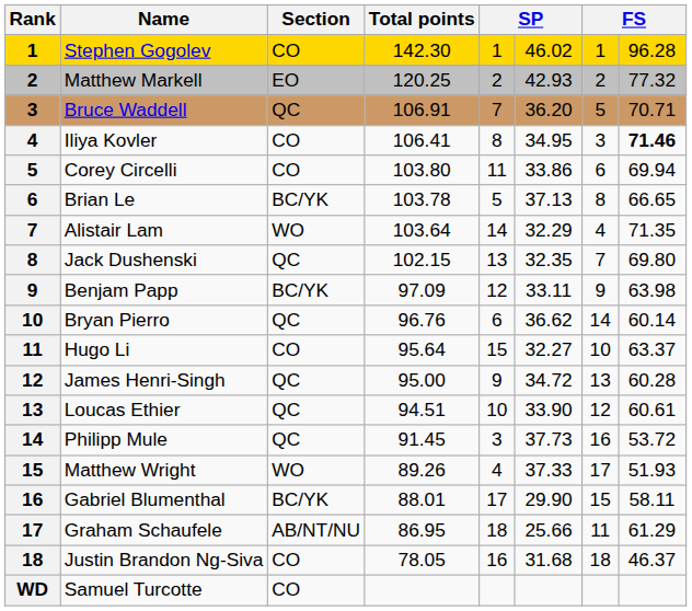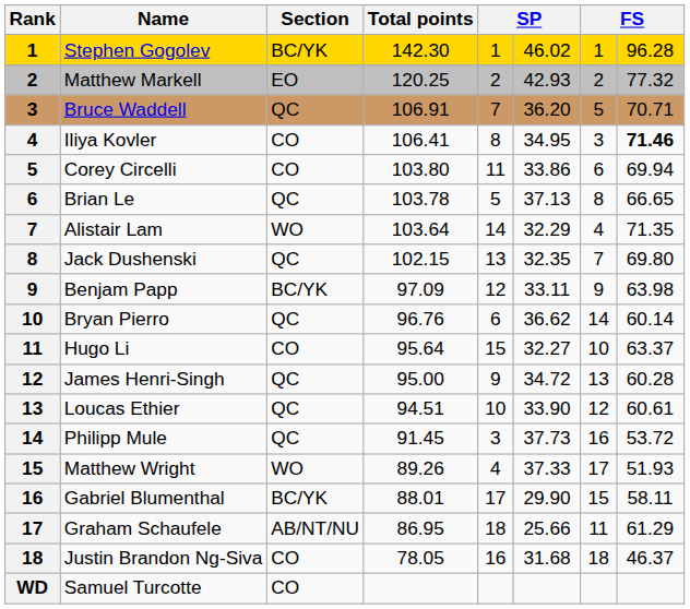Stephen Gogolev | Section: CO -> BC/YK
Brian Le | Section: BC/YK -> QC
